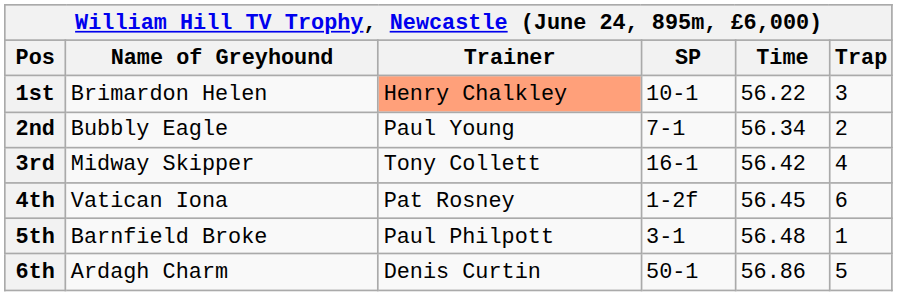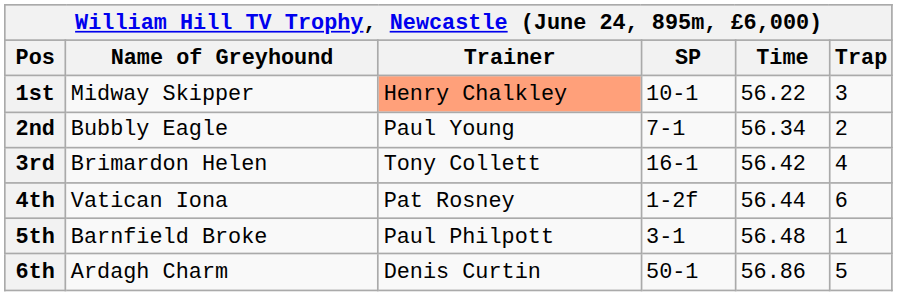1st | Name of Greyhound: Brimardon Helen -> Midway Skipper
3rd | Name of Greyhound: Midway Skipper -> Brimardon Helen
4th | Time: 56.45 -> 56.44
